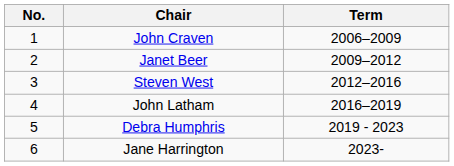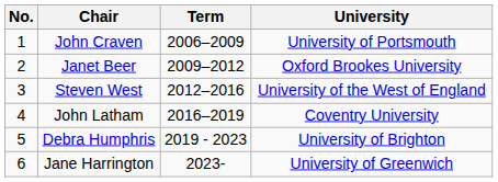+ column: University | University of Portsmouth | Oxford Brookes University | University of the West of England | Coventry University | University of Brighton | University of Greenwich
